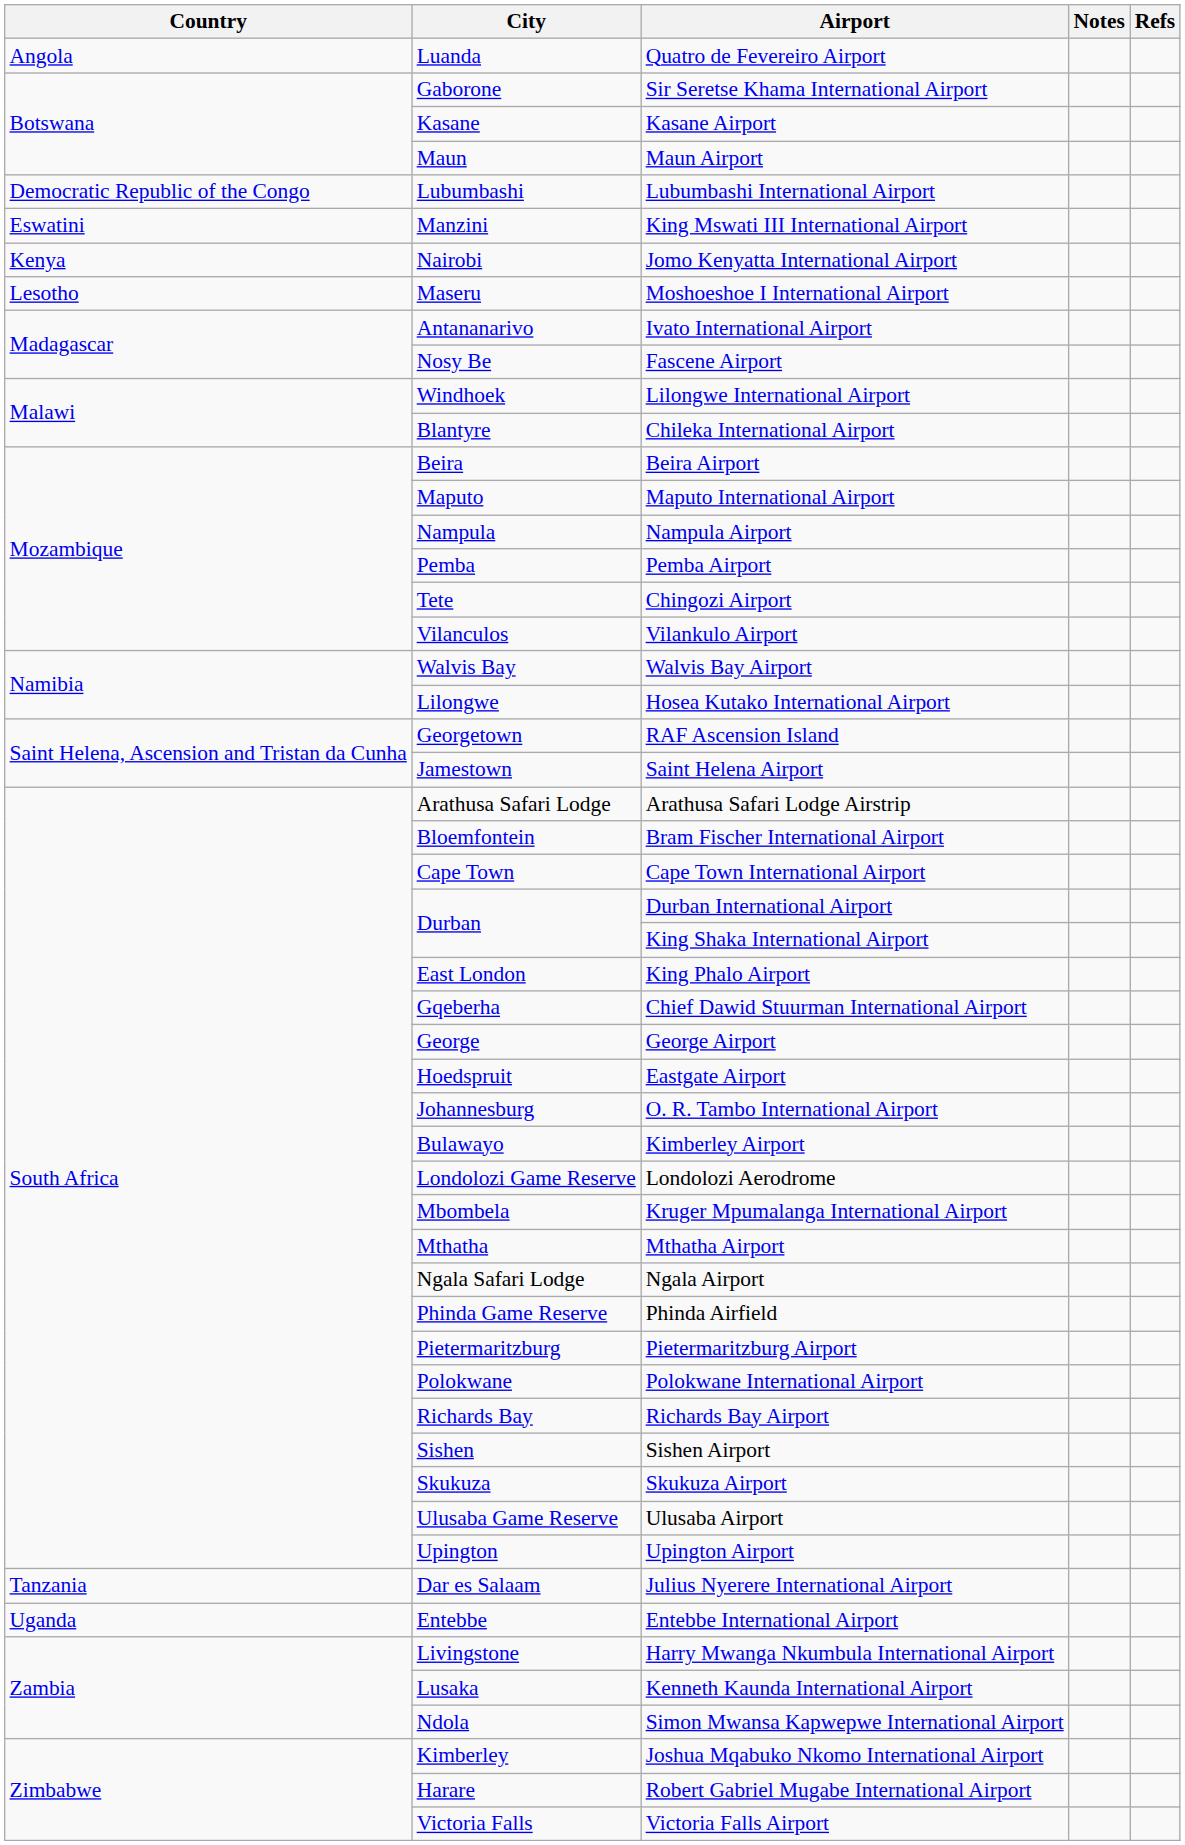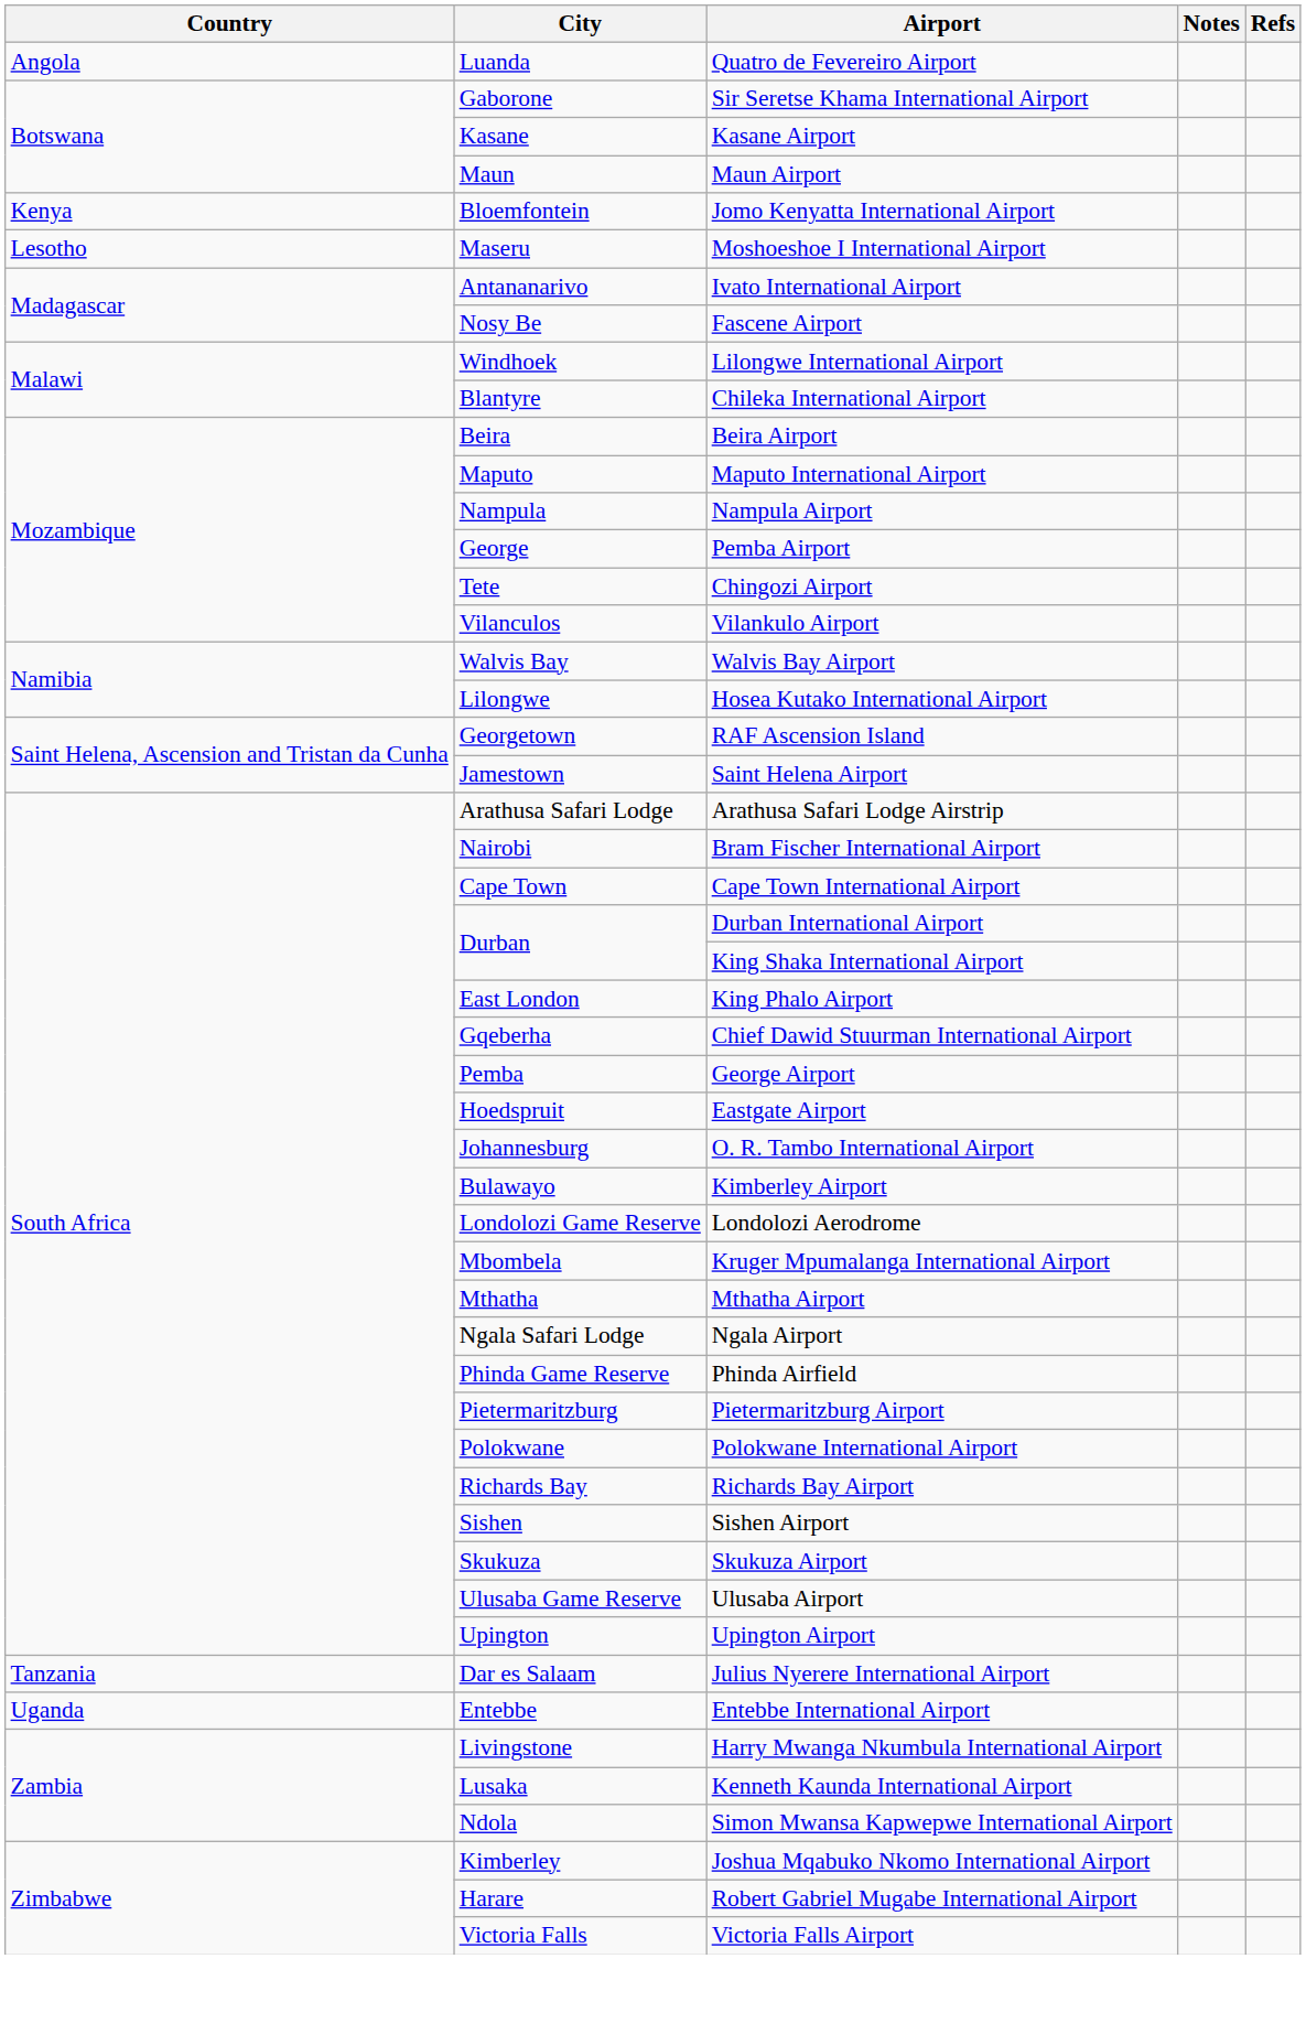- row: Democratic Republic of the Congo | Lubumbashi | Lubumbashi International Airport
- row: Eswatini | Manzini | King Mswati III International Airport
Jomo Kenyatta International Airport | City: Nairobi -> Bloemfontein
Pemba Airport | City: Pemba -> George
Bram Fischer International Airport | City: Bloemfontein -> Nairobi
George Airport | City: George -> Pemba
